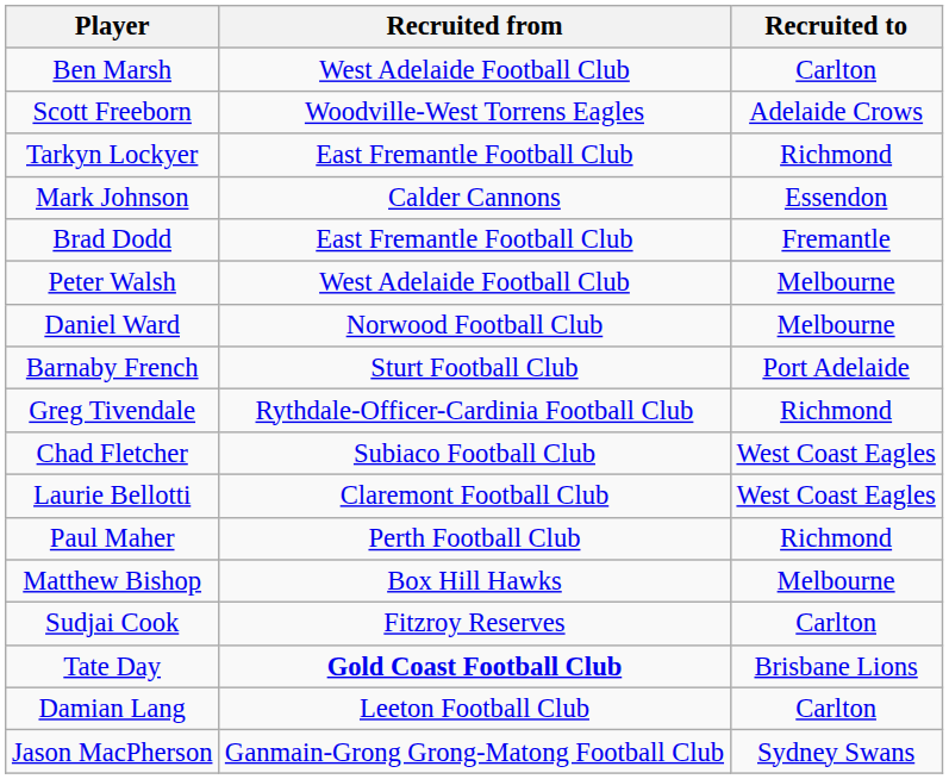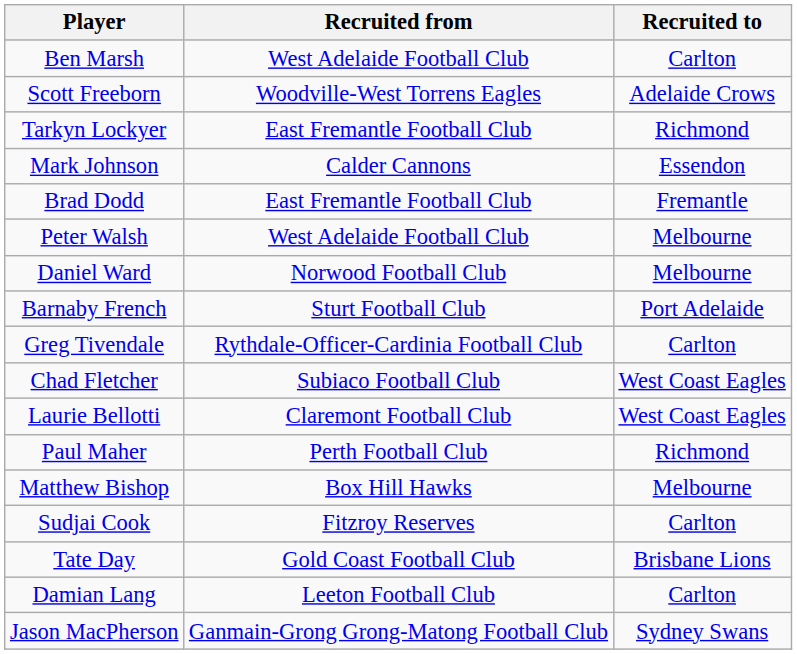Greg Tivendale | Recruited to: Richmond -> Carlton
Tate Day | Recruited from: bold -> normal
